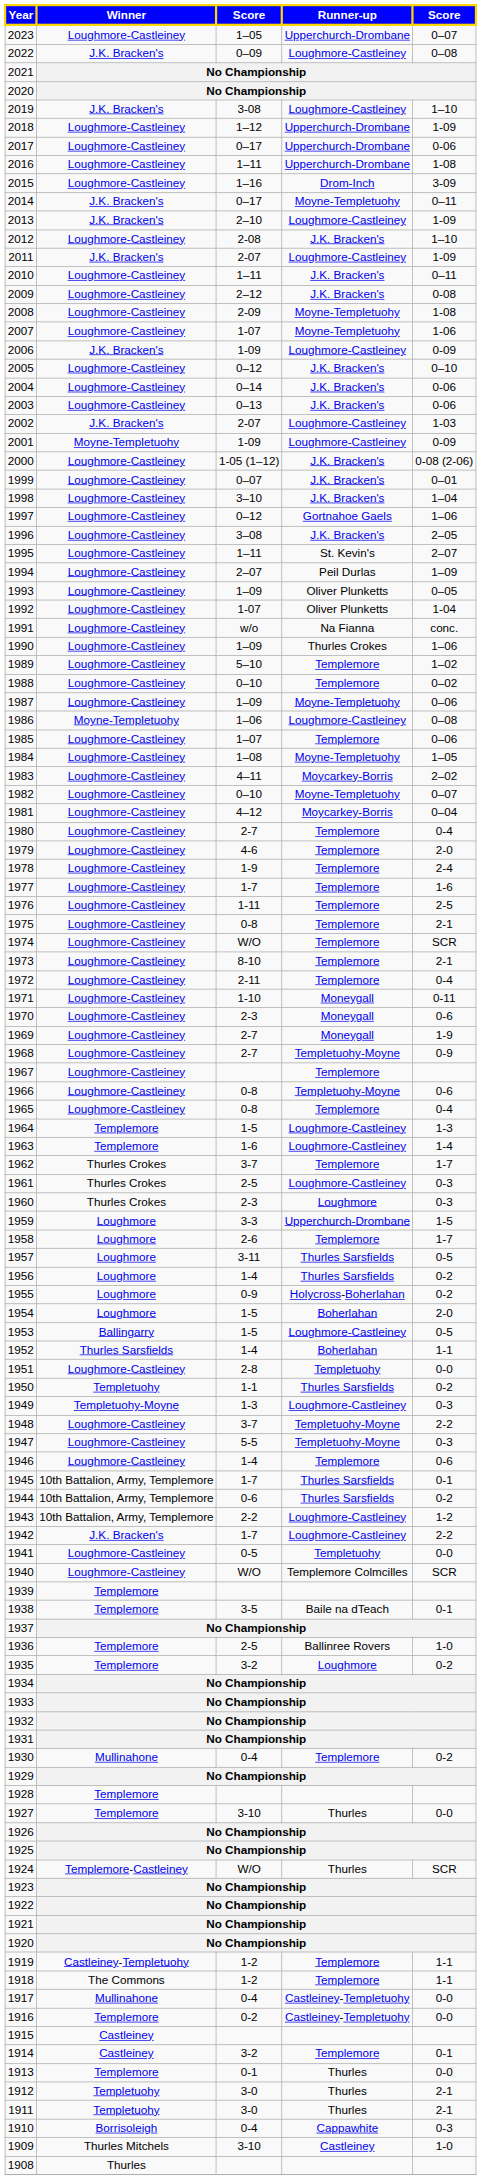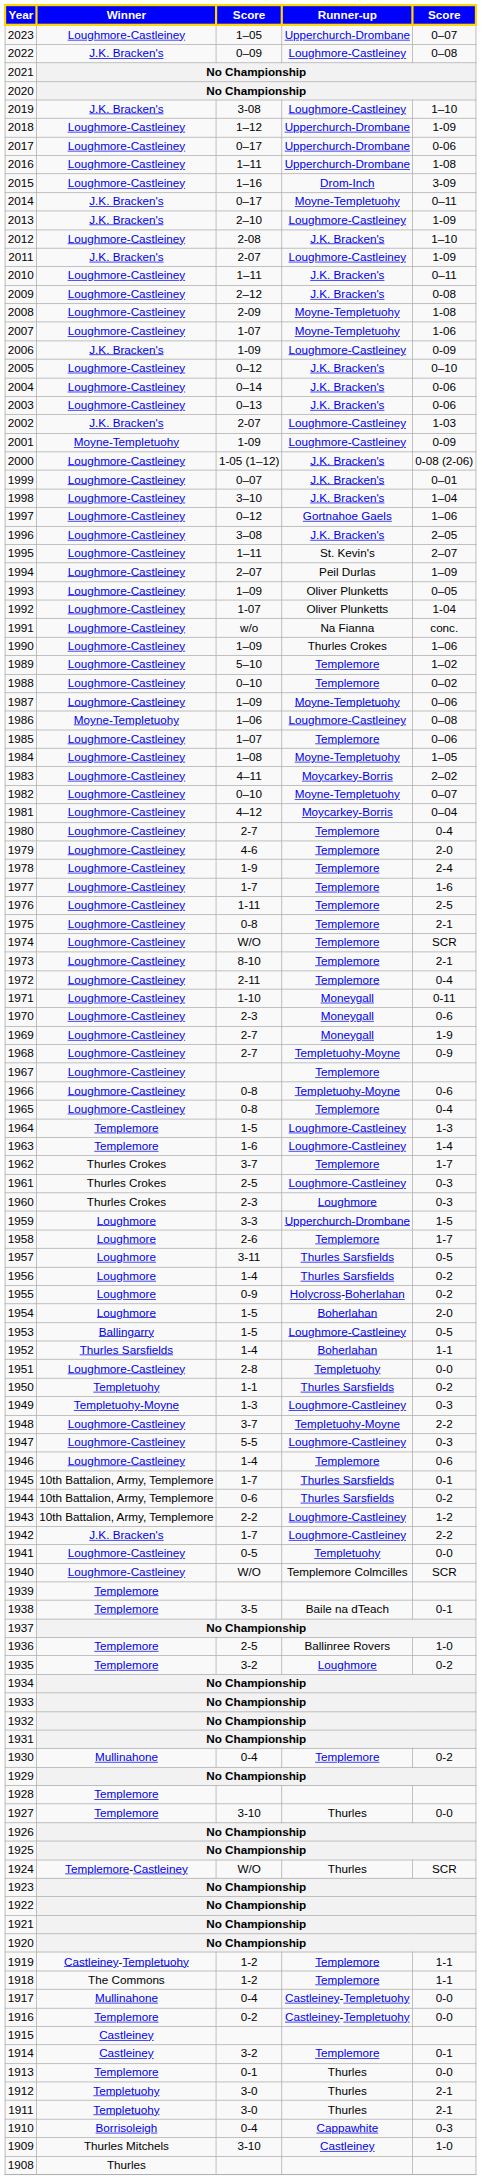1947 | Runner-up: Templetuohy-Moyne -> Loughmore-Castleiney
